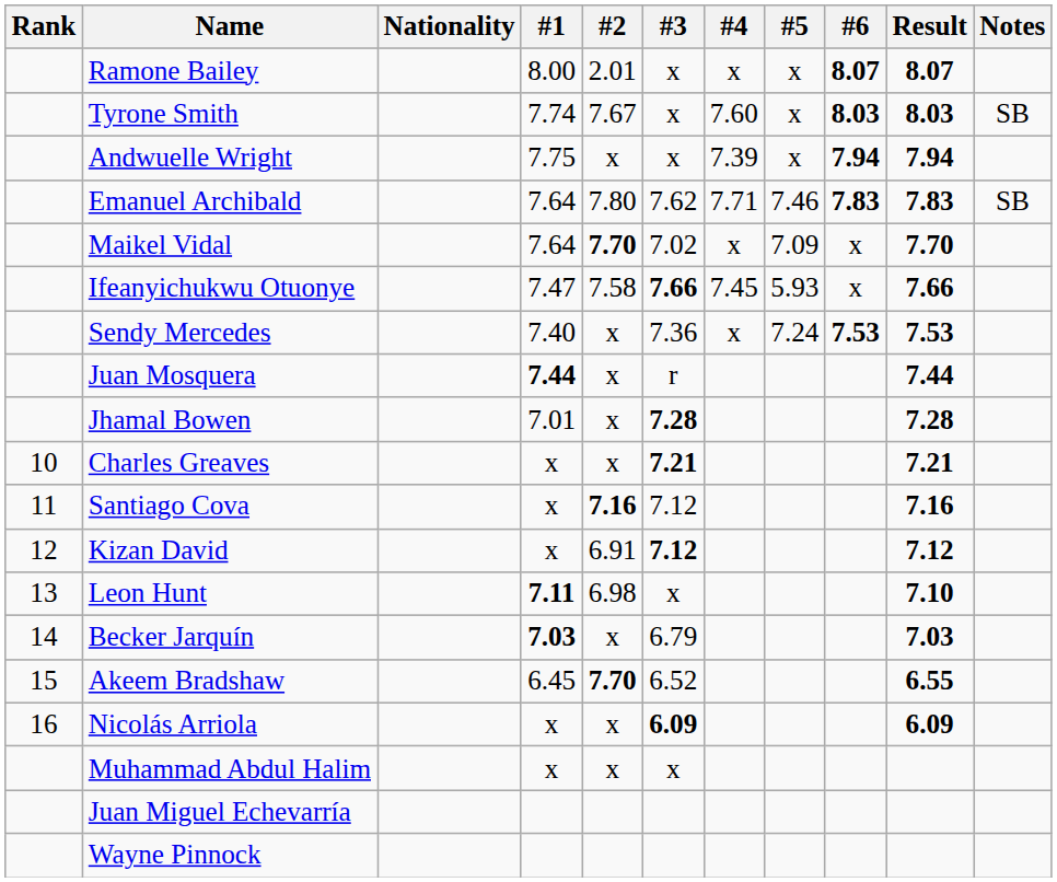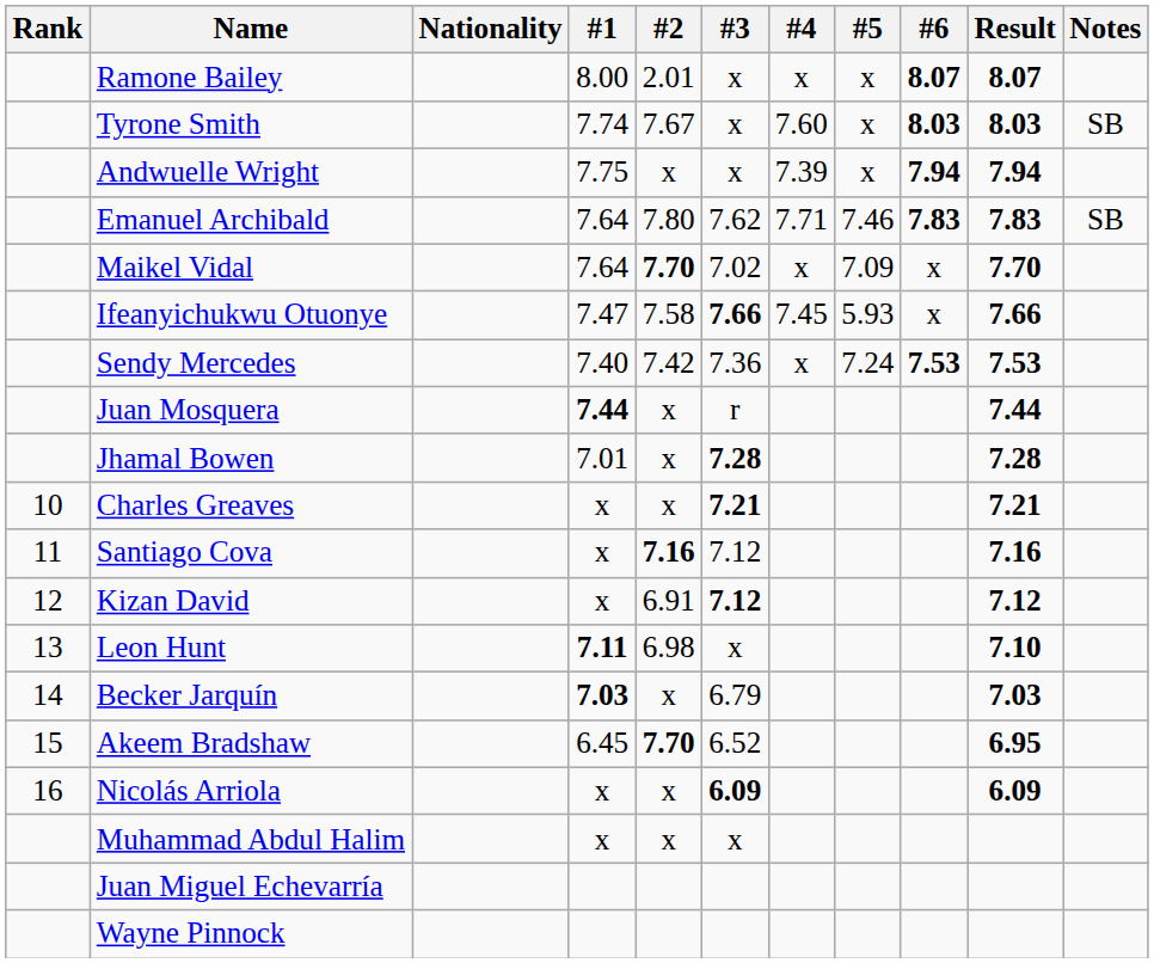Sendy Mercedes | #2: x -> 7.42
Akeem Bradshaw | Result: 6.55 -> 6.95
